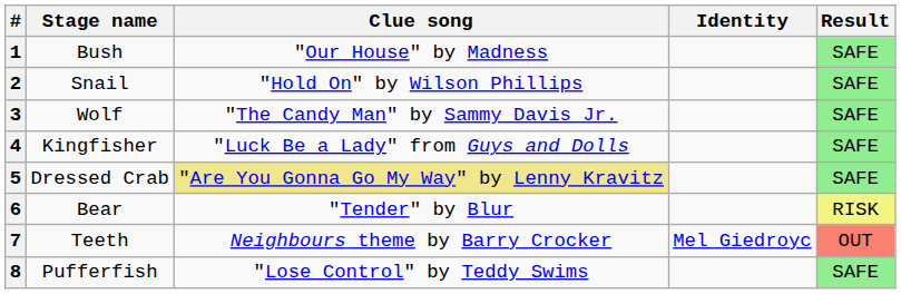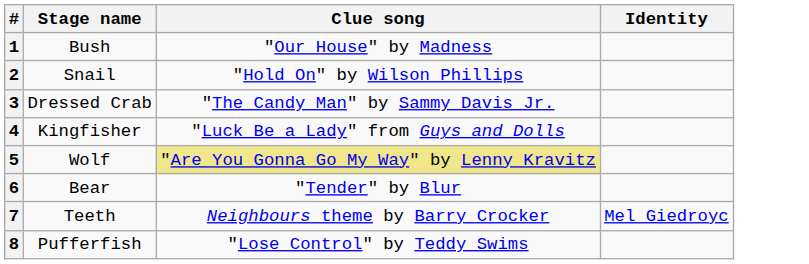- column: Result | SAFE | SAFE | SAFE | SAFE | SAFE | RISK | OUT | SAFE
3 | Stage name: Wolf -> Dressed Crab
5 | Stage name: Dressed Crab -> Wolf
